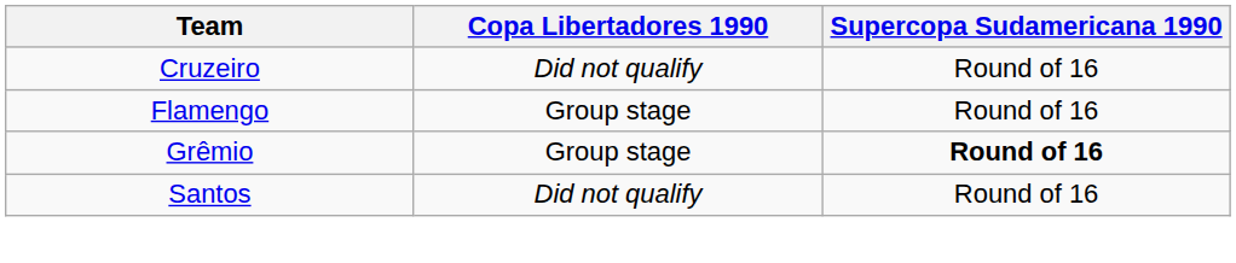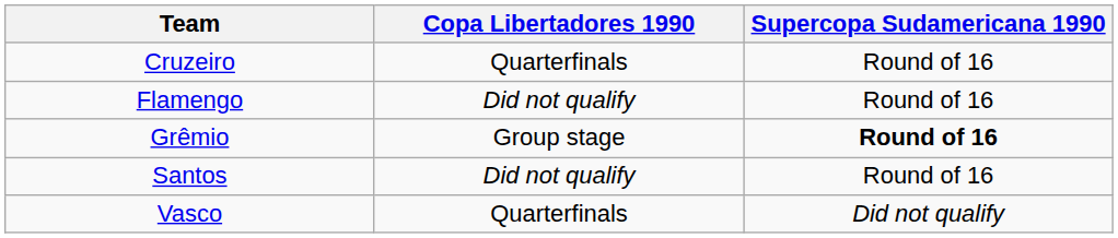Cruzeiro | Copa Libertadores 1990: Did not qualify -> Quarterfinals
Flamengo | Copa Libertadores 1990: Group stage -> Did not qualify
+ row: Vasco | Quarterfinals | Did not qualify
